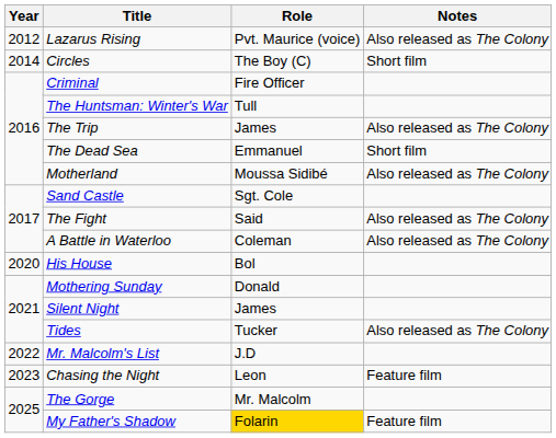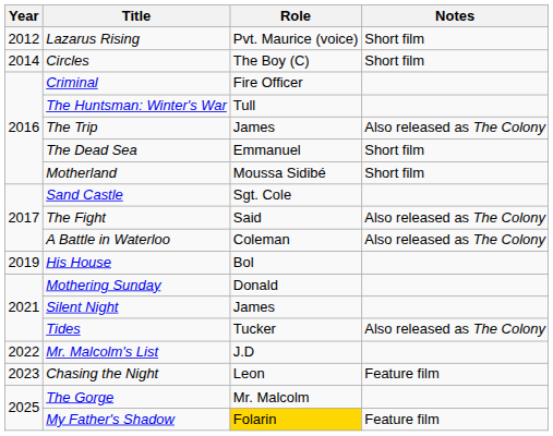Lazarus Rising | Notes: Also released as The Colony -> Short film
Motherland | Notes: Also released as The Colony -> Short film
His House | Year: 2020 -> 2019
